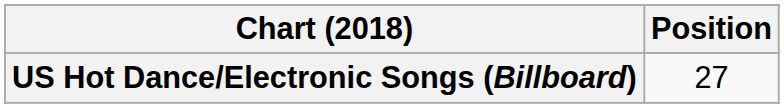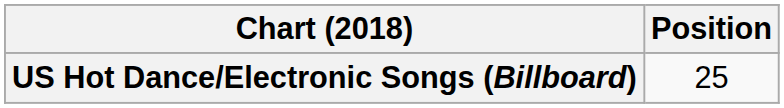US Hot Dance/Electronic Songs (Billboard) | Position: 27 -> 25
